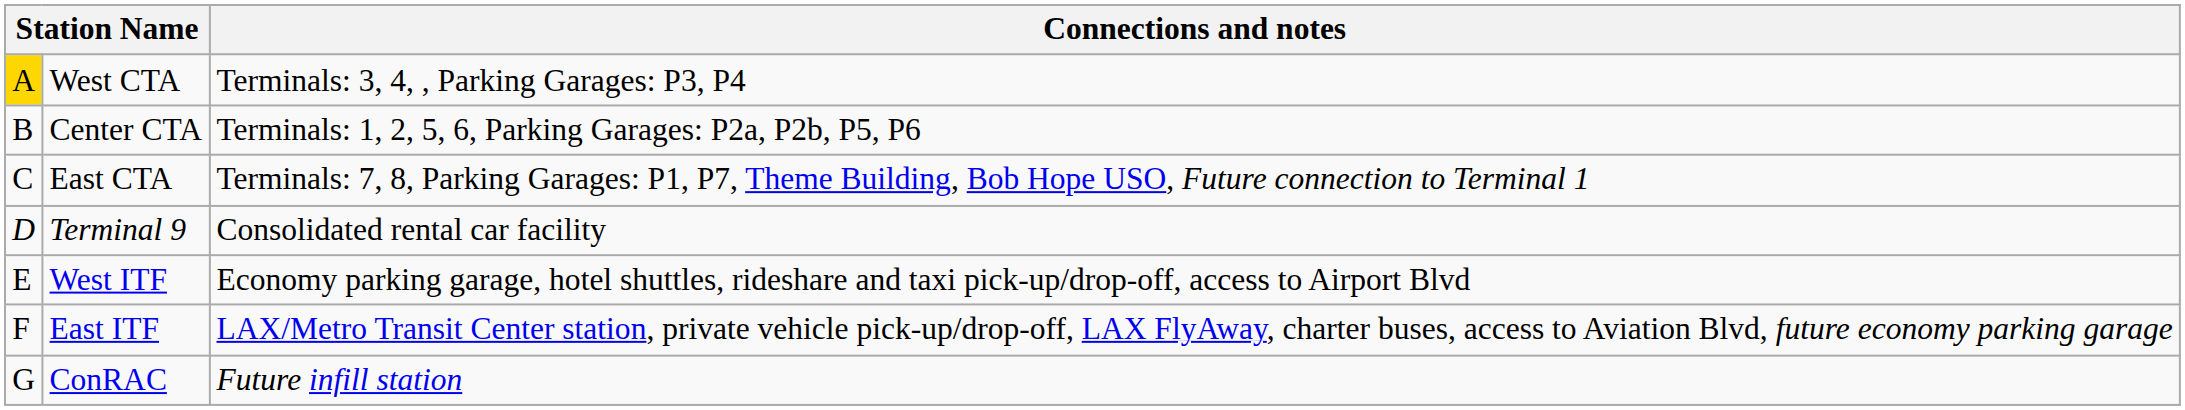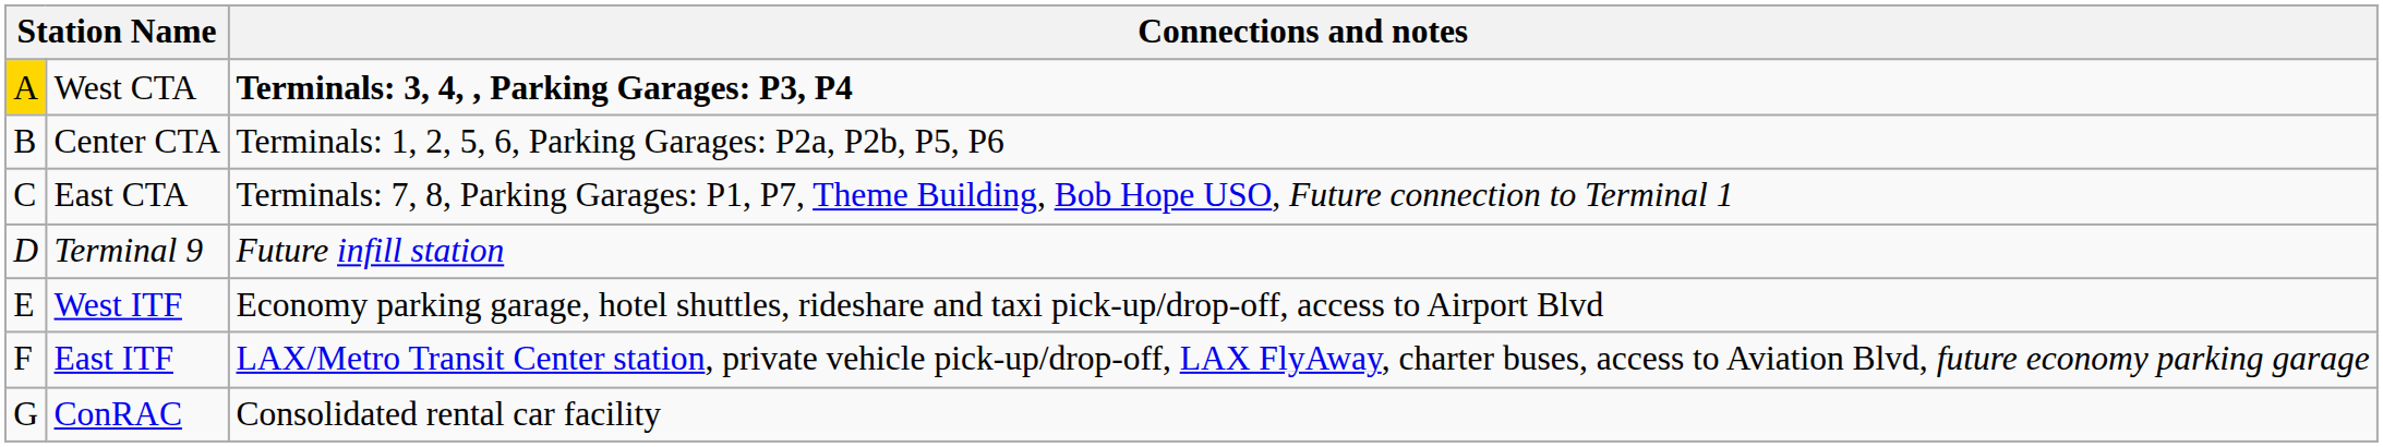West CTA | Connections and notes: normal -> bold
Terminal 9 | Connections and notes: Consolidated rental car facility -> Future infill station
ConRAC | Connections and notes: Future infill station -> Consolidated rental car facility
